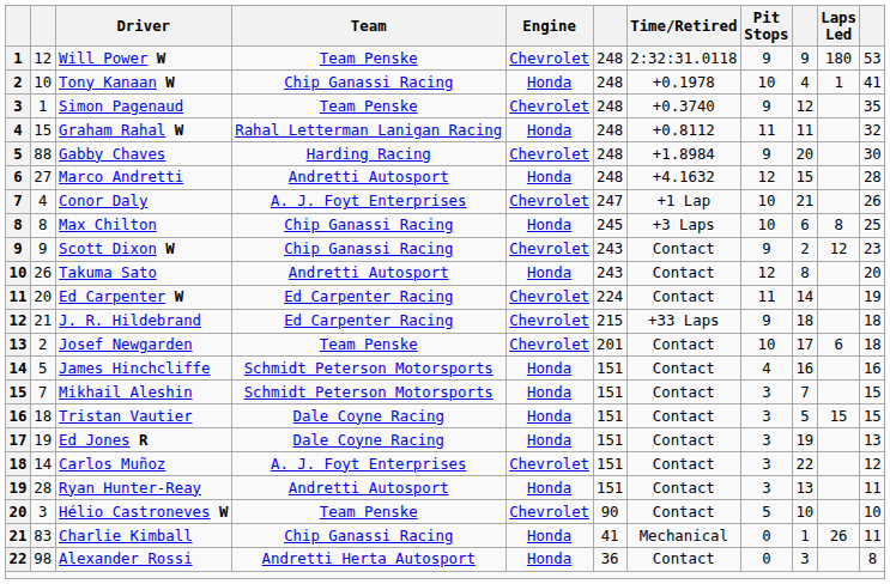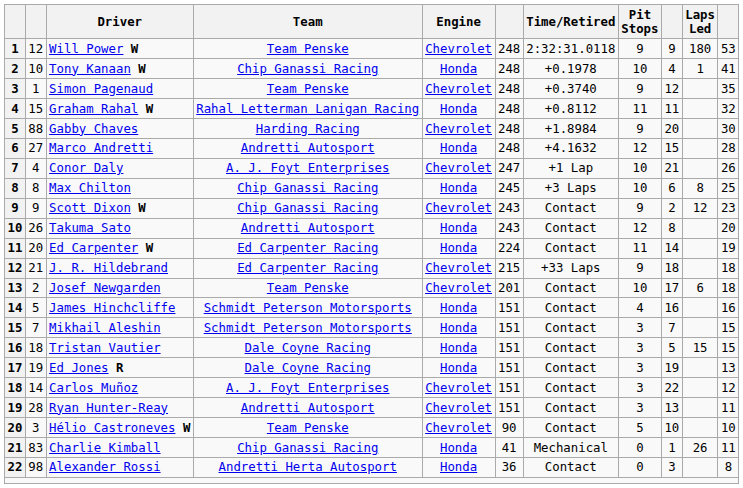Ed Carpenter W | Engine: Chevrolet -> Honda
Ryan Hunter-Reay | Engine: Honda -> Chevrolet
